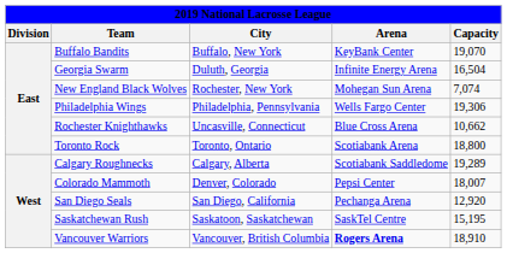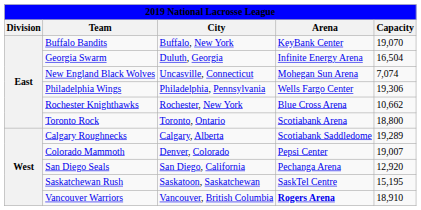New England Black Wolves | City: Rochester, New York -> Uncasville, Connecticut
Rochester Knighthawks | City: Uncasville, Connecticut -> Rochester, New York
Colorado Mammoth | Capacity: 18,007 -> 19,007
